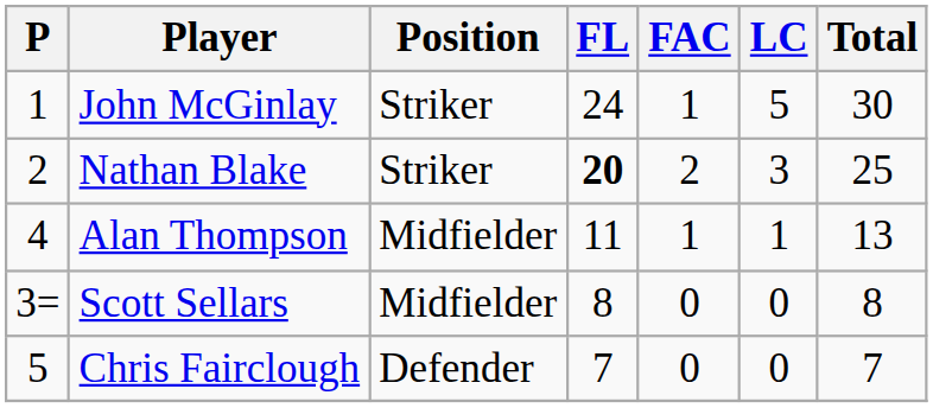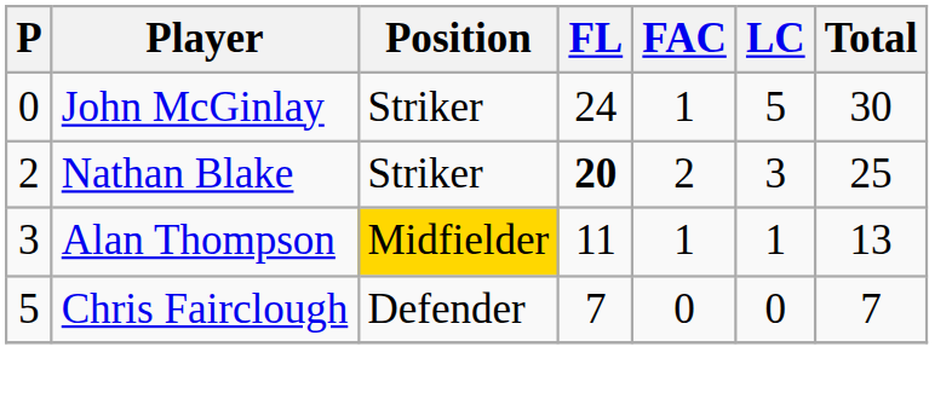John McGinlay | P: 1 -> 0
Alan Thompson | P: 4 -> 3
Alan Thompson | Position: no background -> gold background
- row: 3= | Scott Sellars | Midfielder | 8 | 0 | 0 | 8
